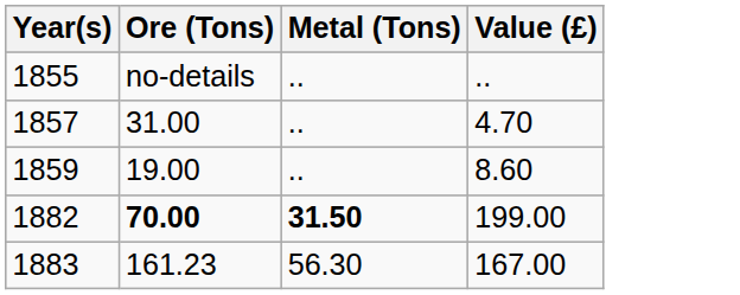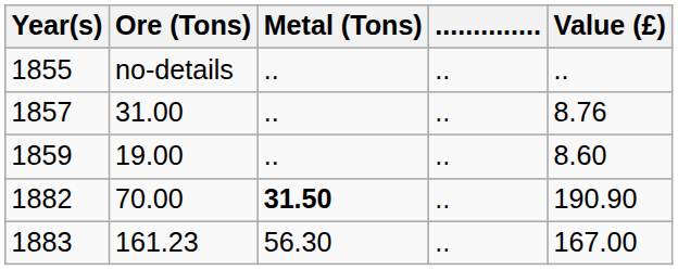+ column: .............. | .. | .. | .. | .. | ..
1857 | Value (£): 4.70 -> 8.76
1882 | Ore (Tons): bold -> normal
1882 | Value (£): 199.00 -> 190.90
